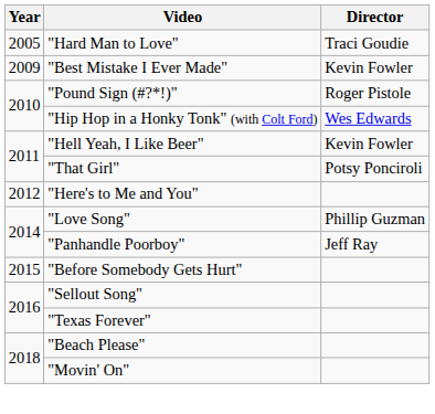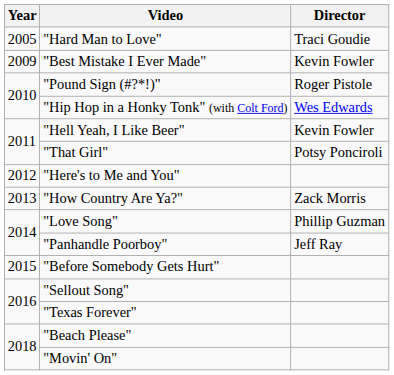+ row: 2013 | "How Country Are Ya?" | Zack Morris
